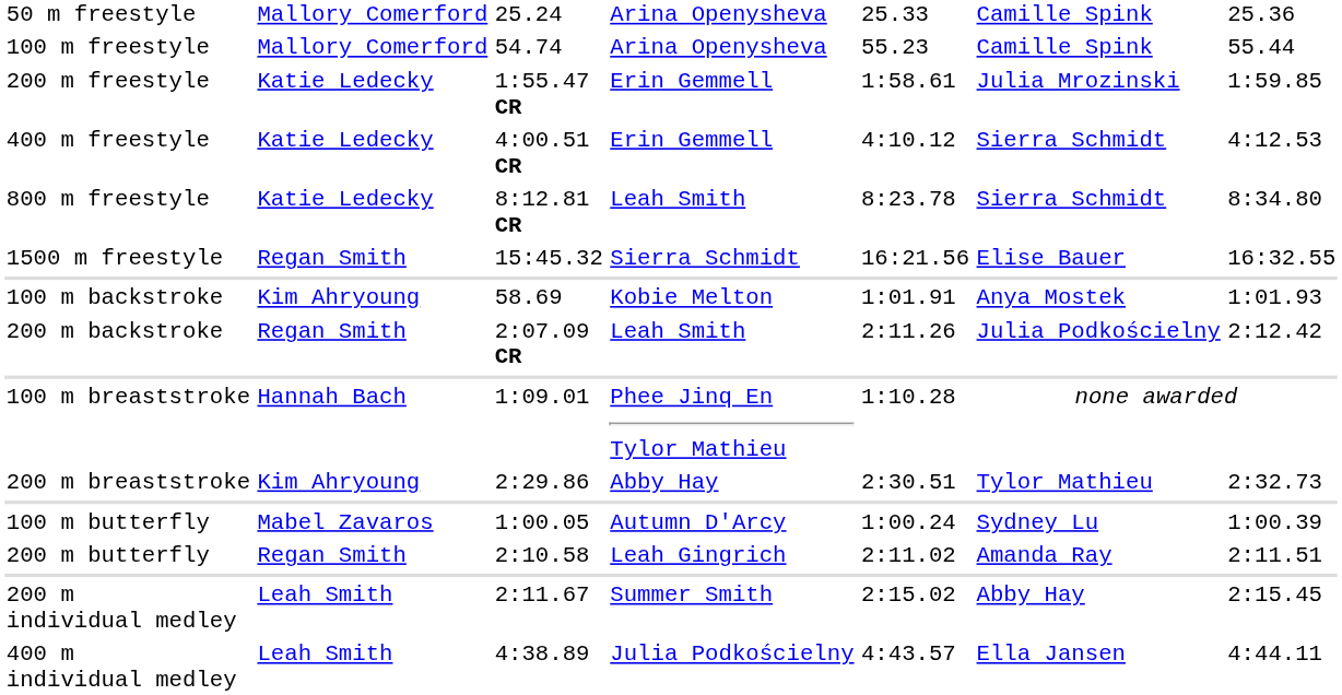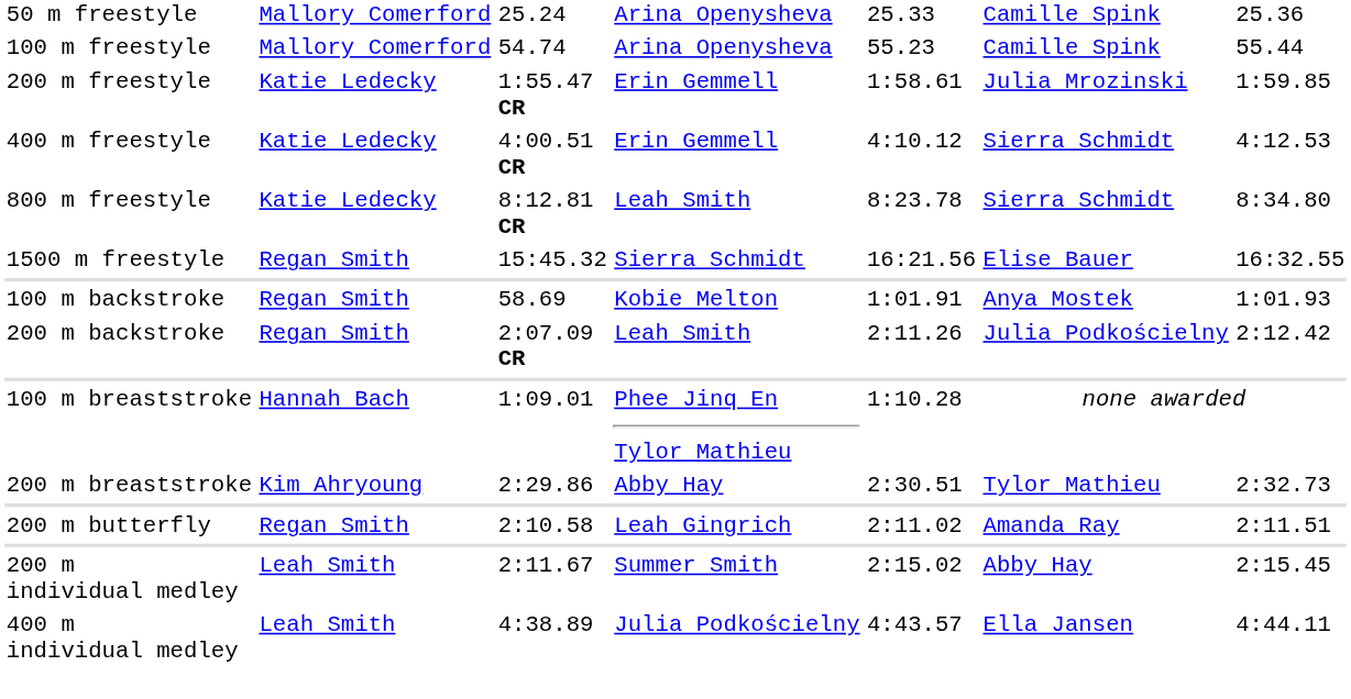100 m backstroke | column 2: Kim Ahryoung -> Regan Smith
- row: 100 m butterfly | Mabel Zavaros | 1:00.05 | Autumn D'Arcy | 1:00.24 | Sydney Lu | 1:00.39
